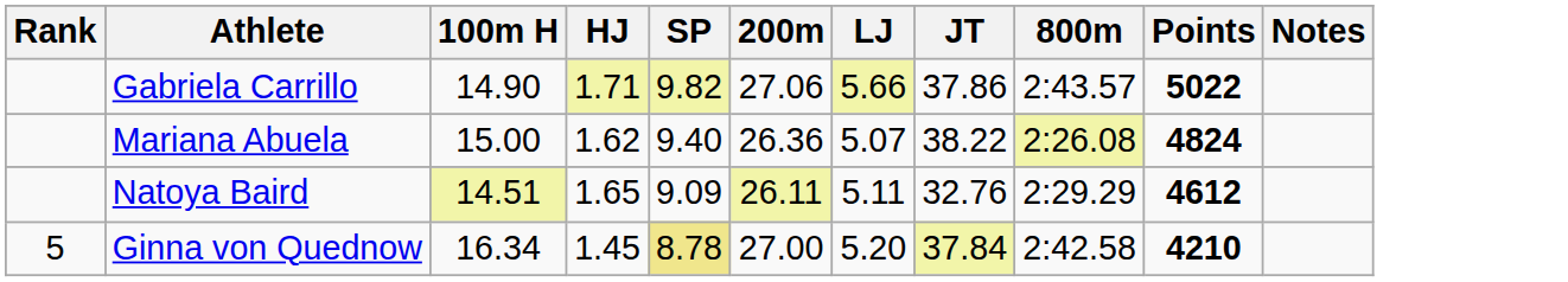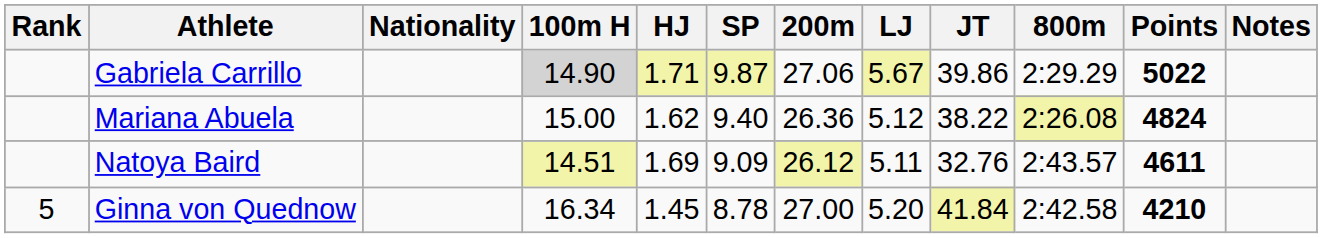+ column: Nationality
Gabriela Carrillo | 100m H: no background -> lightgrey background
Gabriela Carrillo | SP: 9.82 -> 9.87
Gabriela Carrillo | LJ: 5.66 -> 5.67
Gabriela Carrillo | JT: 37.86 -> 39.86
Gabriela Carrillo | 800m: 2:43.57 -> 2:29.29
Mariana Abuela | LJ: 5.07 -> 5.12
Natoya Baird | HJ: 1.65 -> 1.69
Natoya Baird | 200m: 26.11 -> 26.12
Natoya Baird | 800m: 2:29.29 -> 2:43.57
Natoya Baird | Points: 4612 -> 4611
Ginna von Quednow | SP: khaki background -> no background
Ginna von Quednow | JT: 37.84 -> 41.84
